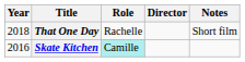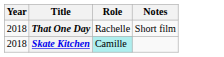- column: Director
Skate Kitchen | Year: 2016 -> 2018
